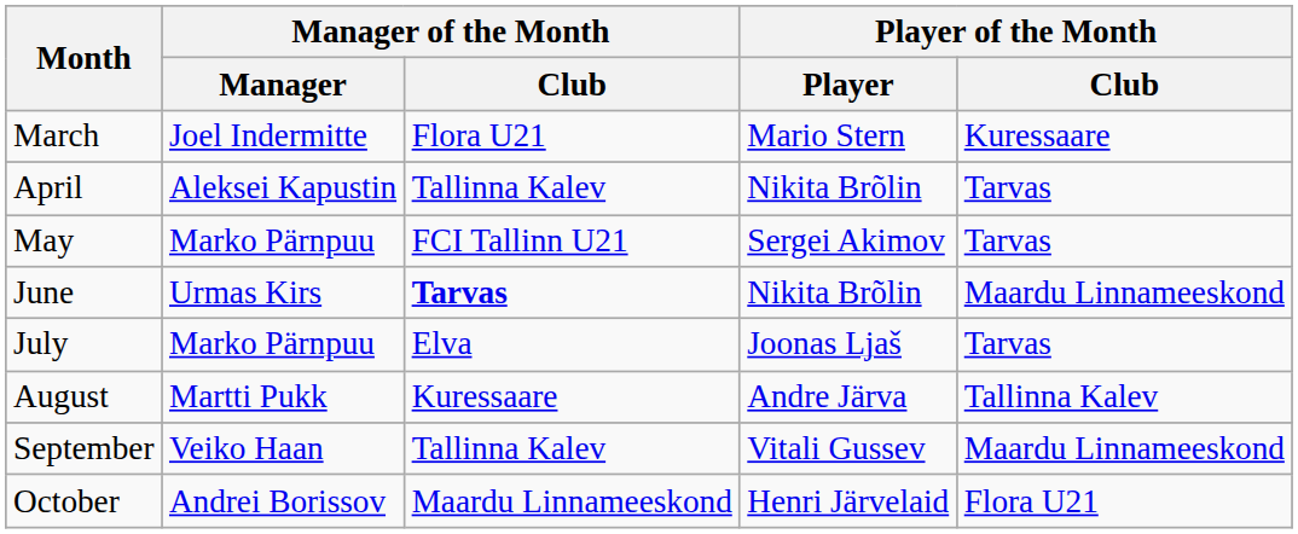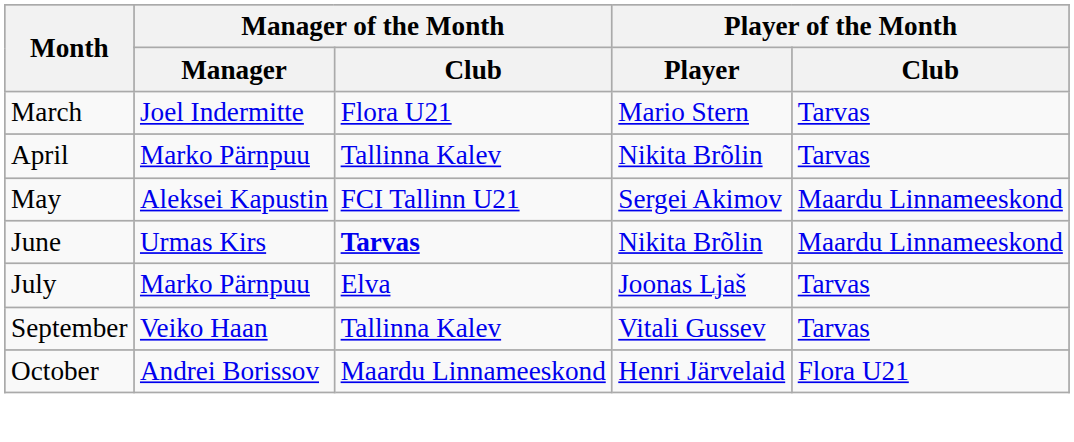March | Player of the Month / Club: Kuressaare -> Tarvas
April | Manager of the Month / Manager: Aleksei Kapustin -> Marko Pärnpuu
May | Manager of the Month / Manager: Marko Pärnpuu -> Aleksei Kapustin
May | Player of the Month / Club: Tarvas -> Maardu Linnameeskond
- row: August | Martti Pukk | Kuressaare | Andre Järva | Tallinna Kalev
September | Player of the Month / Club: Maardu Linnameeskond -> Tarvas
